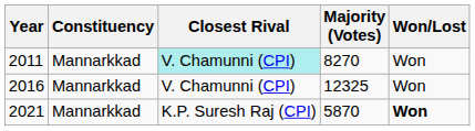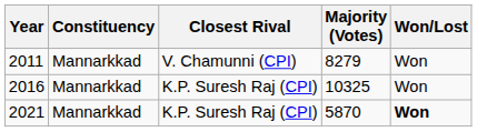2011 | Closest Rival: paleturquoise background -> no background
2011 | Majority (Votes): 8270 -> 8279
2016 | Closest Rival: V. Chamunni (CPI) -> K.P. Suresh Raj (CPI)
2016 | Majority (Votes): 12325 -> 10325
